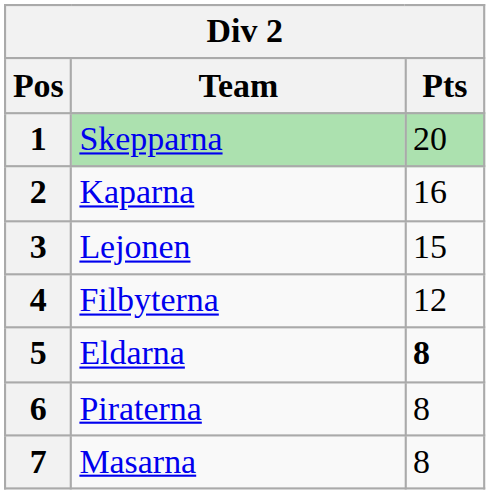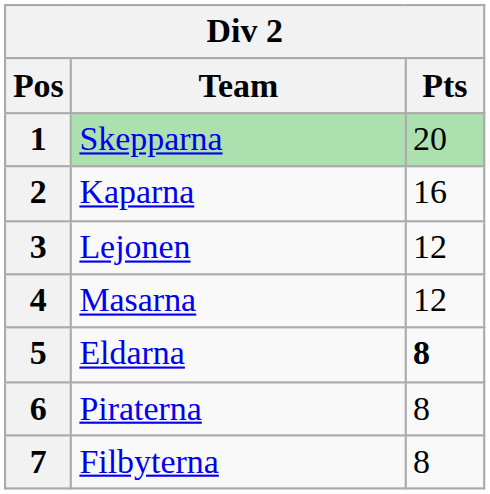3 | Pts: 15 -> 12
4 | Team: Filbyterna -> Masarna
7 | Team: Masarna -> Filbyterna
